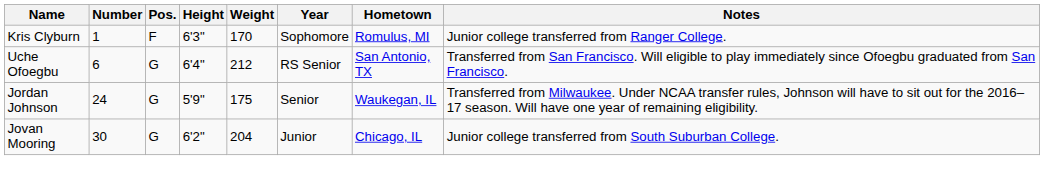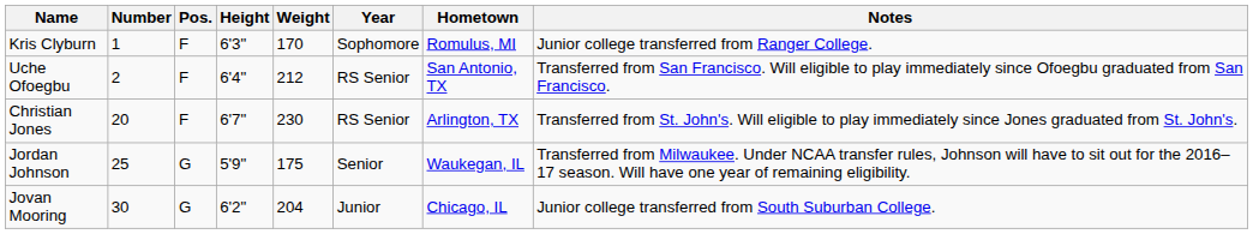Uche Ofoegbu | Number: 6 -> 2
Uche Ofoegbu | Pos.: G -> F
+ row: Christian Jones | 20 | F | 6'7" | 230 | RS Senior | Arlington, TX | Transferred from St. John's. Will eligible to play immediately since Jones graduated from St. John's.
Jordan Johnson | Number: 24 -> 25
